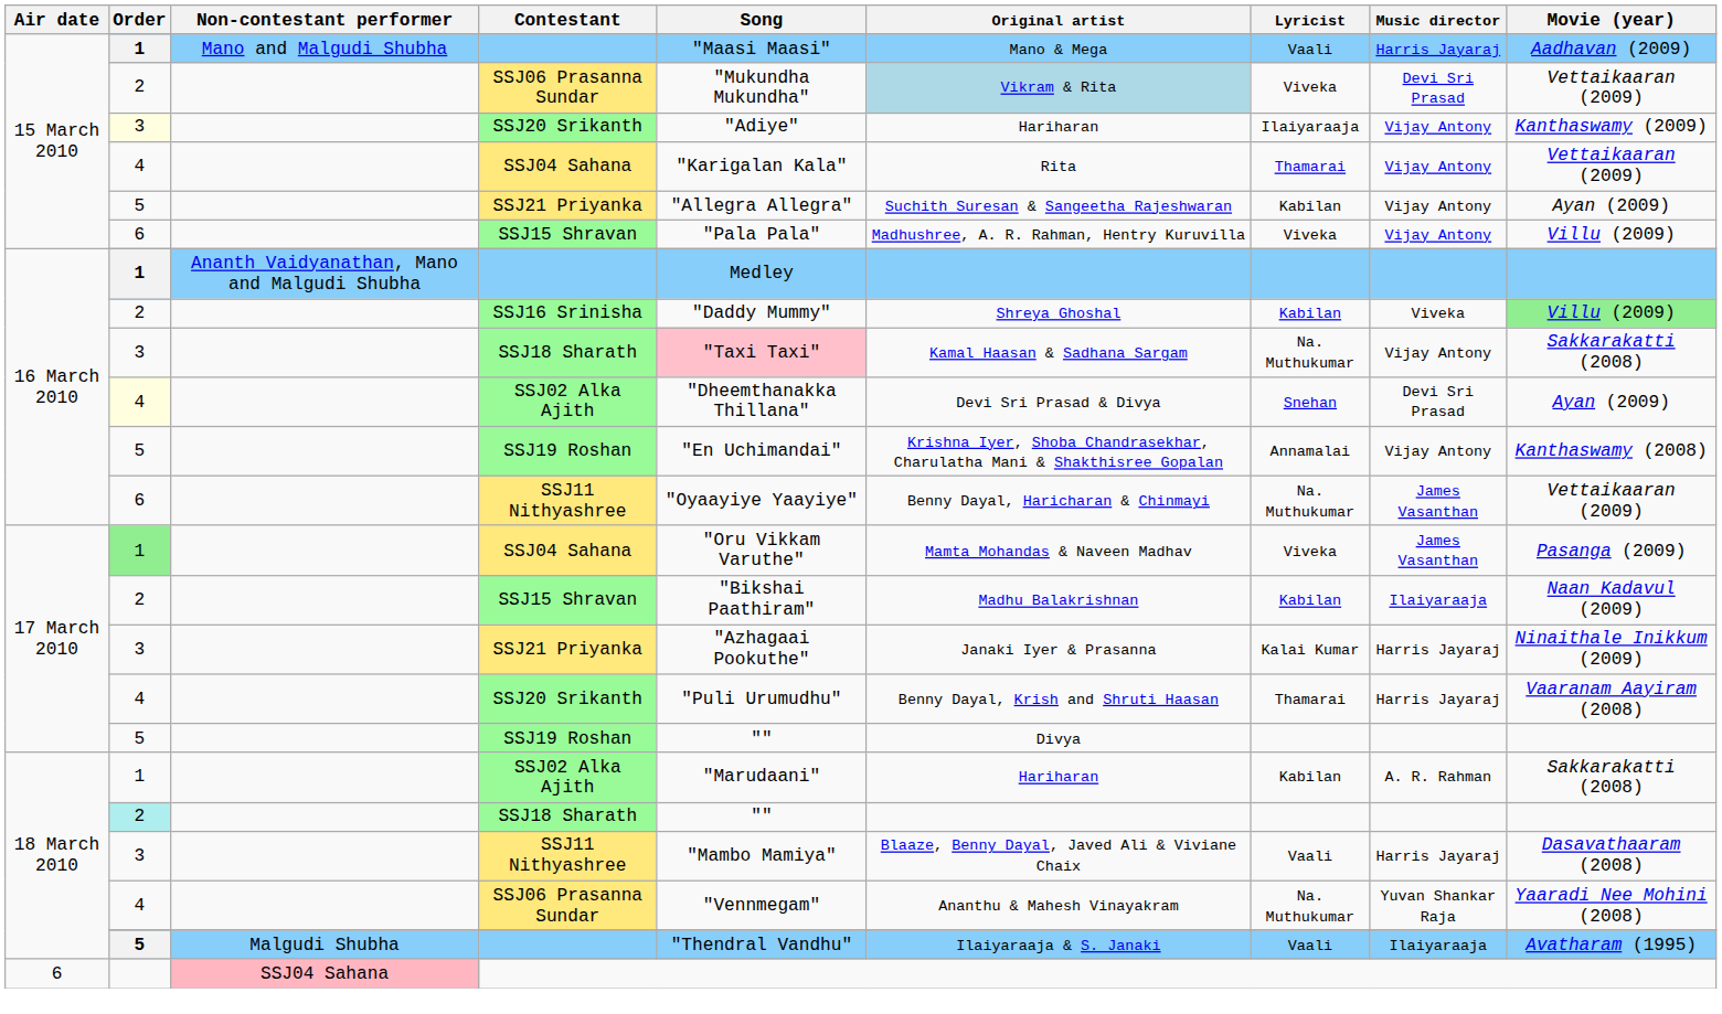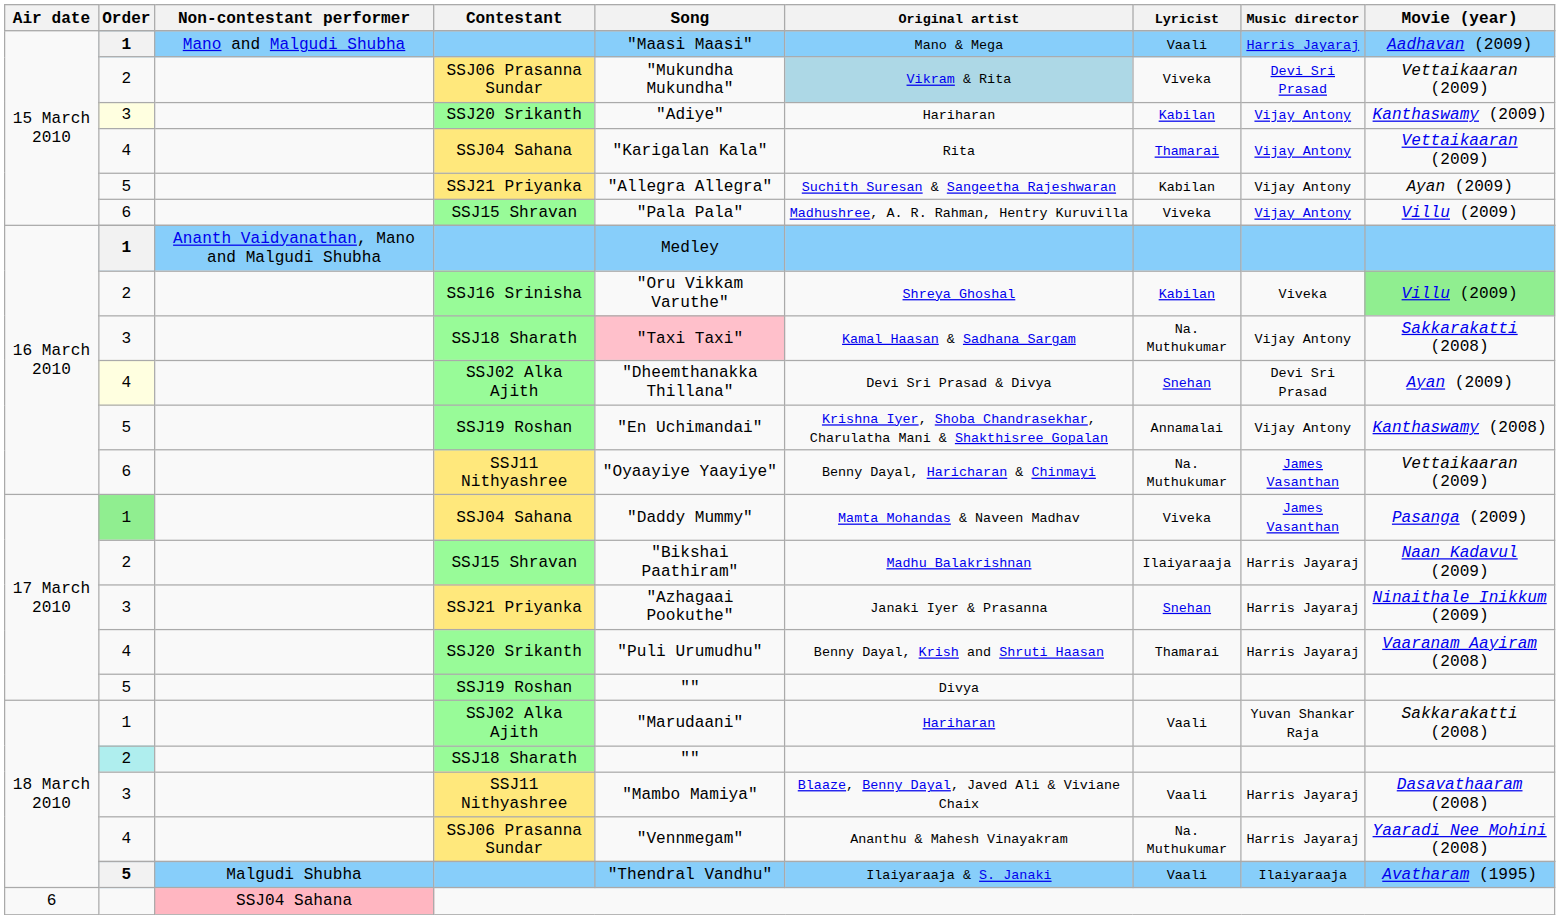15 March 2010 / SSJ20 Srikanth | Lyricist: Ilaiyaraaja -> Kabilan
SSJ16 Srinisha | Song: "Daddy Mummy" -> "Oru Vikkam Varuthe"
17 March 2010 / SSJ04 Sahana | Song: "Oru Vikkam Varuthe" -> "Daddy Mummy"
17 March 2010 / SSJ15 Shravan | Lyricist: Kabilan -> Ilaiyaraaja
17 March 2010 / SSJ15 Shravan | Music director: Ilaiyaraaja -> Harris Jayaraj
17 March 2010 / SSJ21 Priyanka | Lyricist: Kalai Kumar -> Snehan
18 March 2010 / SSJ02 Alka Ajith | Lyricist: Kabilan -> Vaali
18 March 2010 / SSJ02 Alka Ajith | Music director: A. R. Rahman -> Yuvan Shankar Raja
18 March 2010 / SSJ06 Prasanna Sundar | Music director: Yuvan Shankar Raja -> Harris Jayaraj
